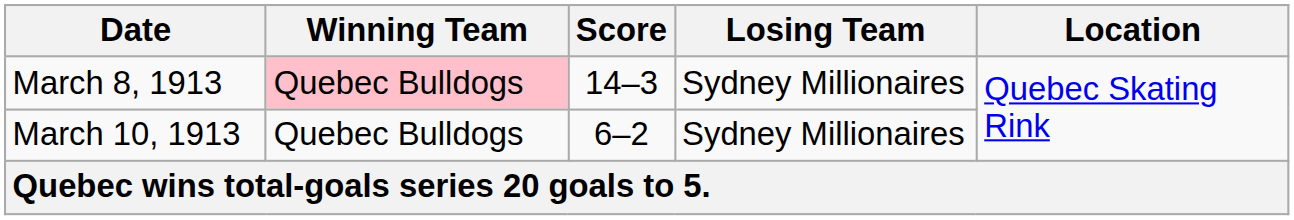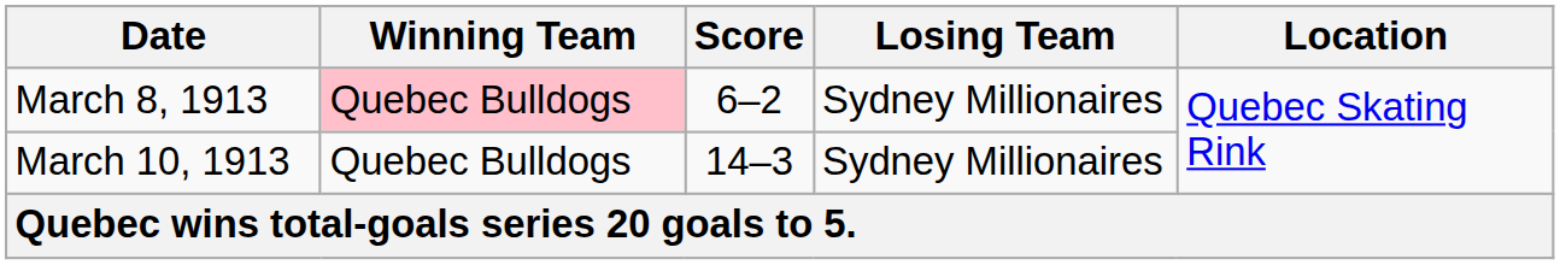March 8, 1913 | Score: 14–3 -> 6–2
March 10, 1913 | Score: 6–2 -> 14–3
